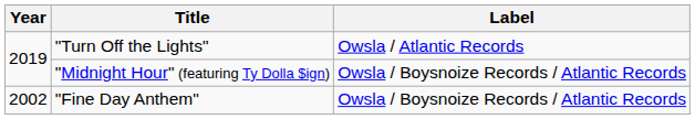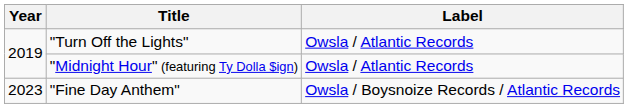"Midnight Hour" (featuring Ty Dolla $ign) | Label: Owsla / Boysnoize Records / Atlantic Records -> Owsla / Atlantic Records
"Fine Day Anthem" | Year: 2002 -> 2023
